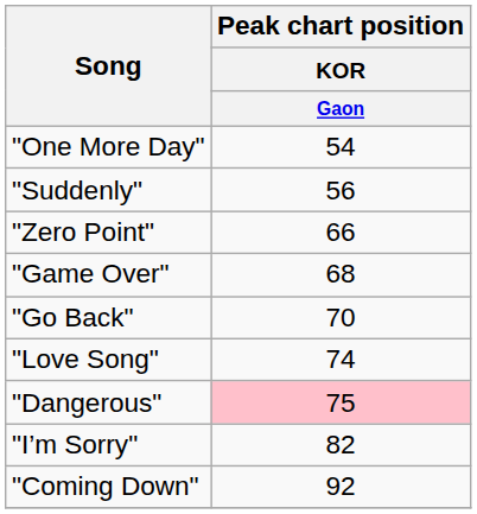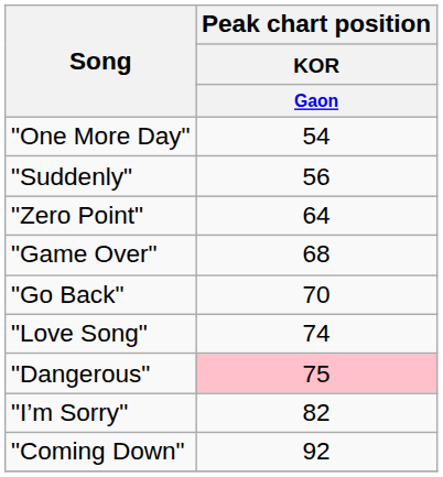"Zero Point" | Peak chart position / KOR / Gaon: 66 -> 64
